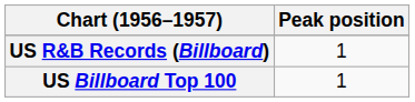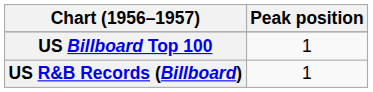rows swapped: US R&B Records (Billboard) <-> US Billboard Top 100
